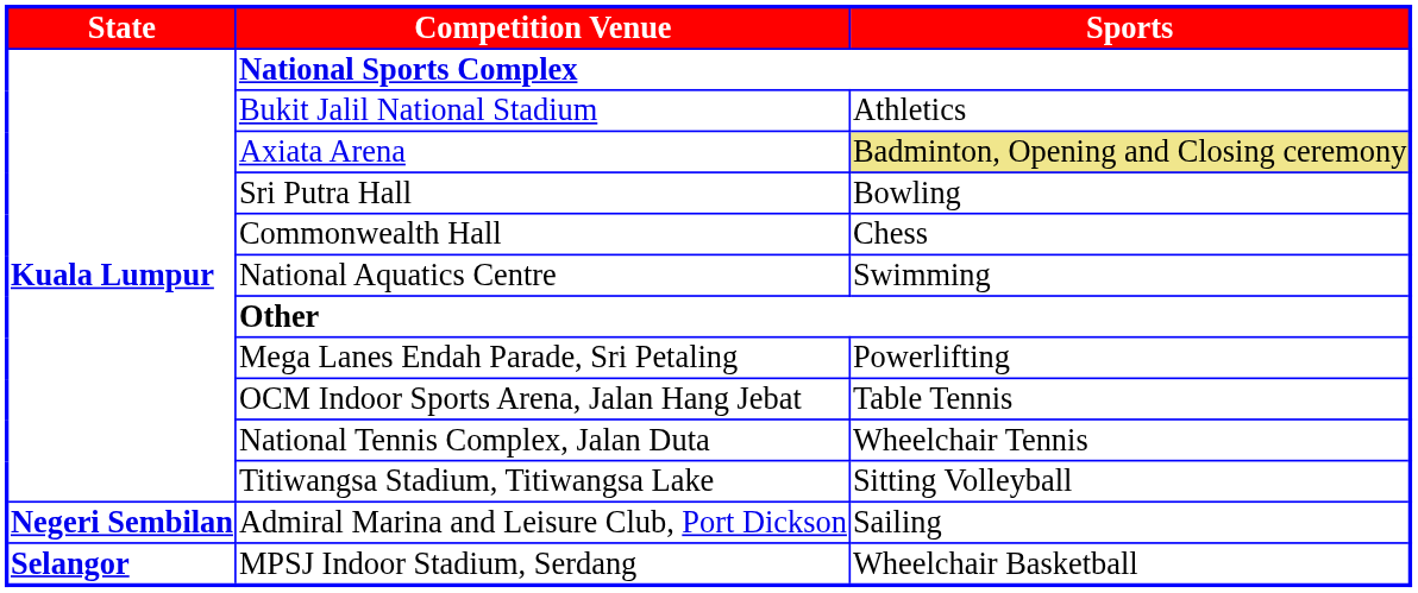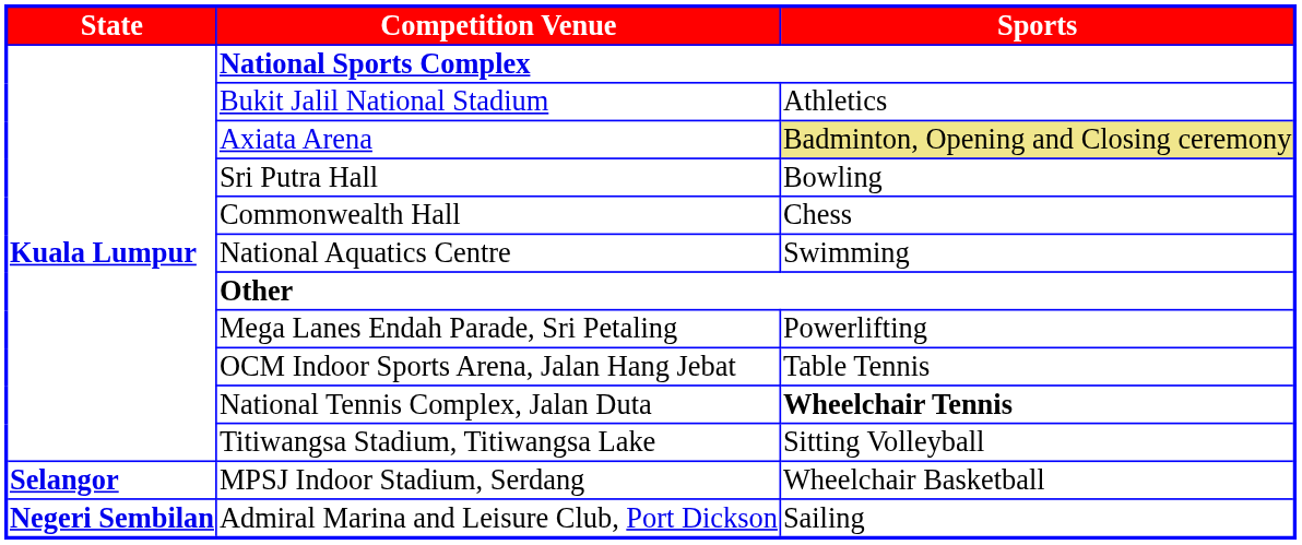National Tennis Complex, Jalan Duta | column 3: normal -> bold
rows swapped: MPSJ Indoor Stadium, Serdang <-> Admiral Marina and Leisure Club, Port Dickson
